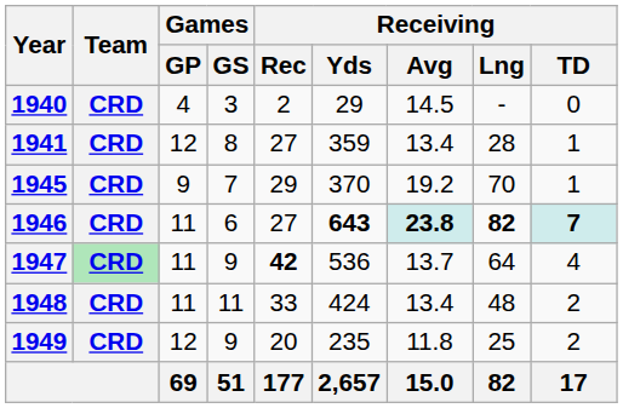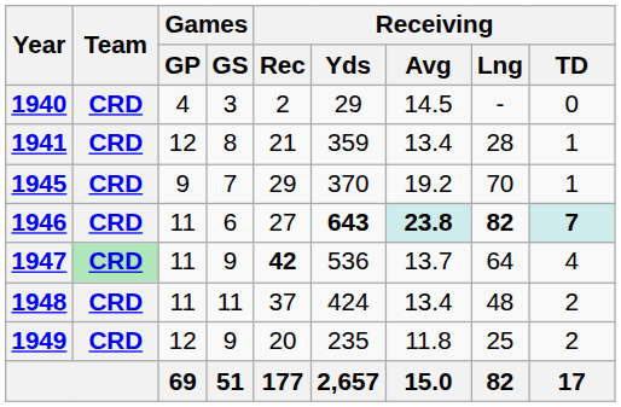1941 | Receiving / Rec: 27 -> 21
1948 | Receiving / Rec: 33 -> 37
